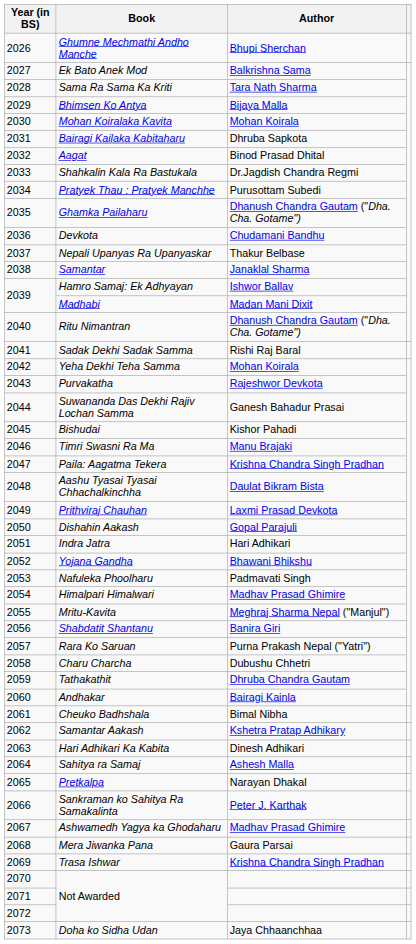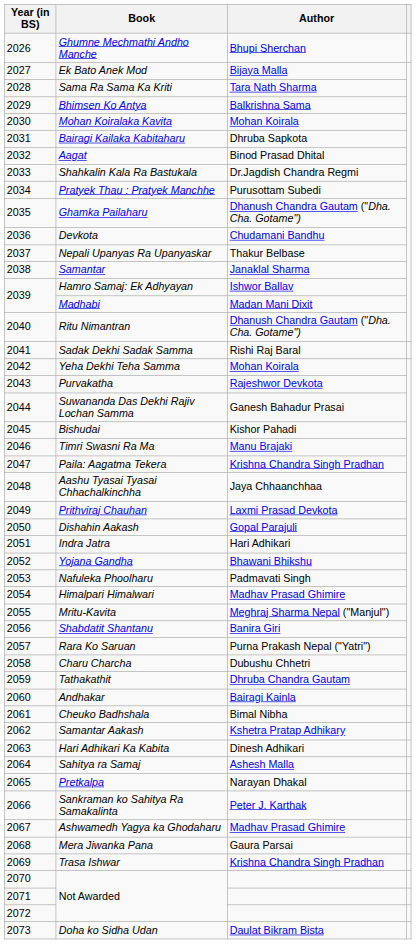Ek Bato Anek Mod | Author: Balkrishna Sama -> Bijaya Malla
Bhimsen Ko Antya | Author: Bijaya Malla -> Balkrishna Sama
Aashu Tyasai Tyasai Chhachalkinchha | Author: Daulat Bikram Bista -> Jaya Chhaanchhaa
Doha ko Sidha Udan | Author: Jaya Chhaanchhaa -> Daulat Bikram Bista
